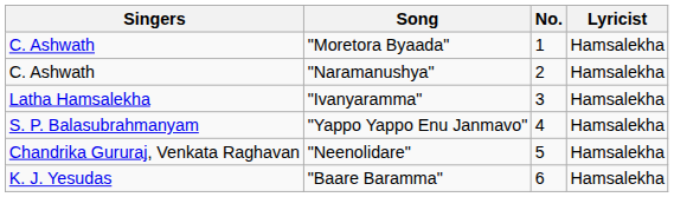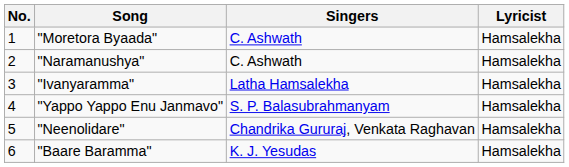columns swapped: No. <-> Singers
